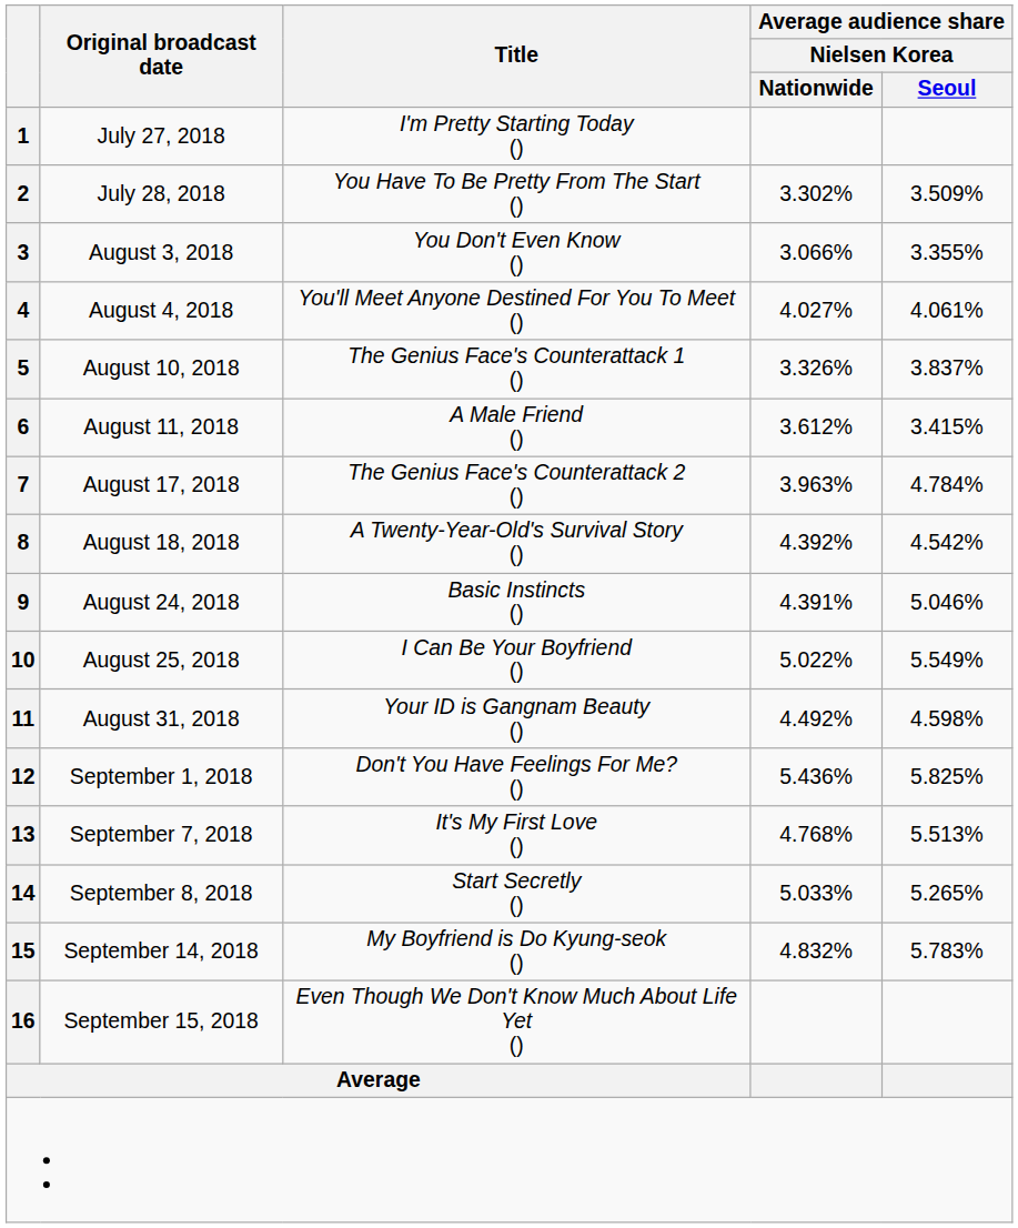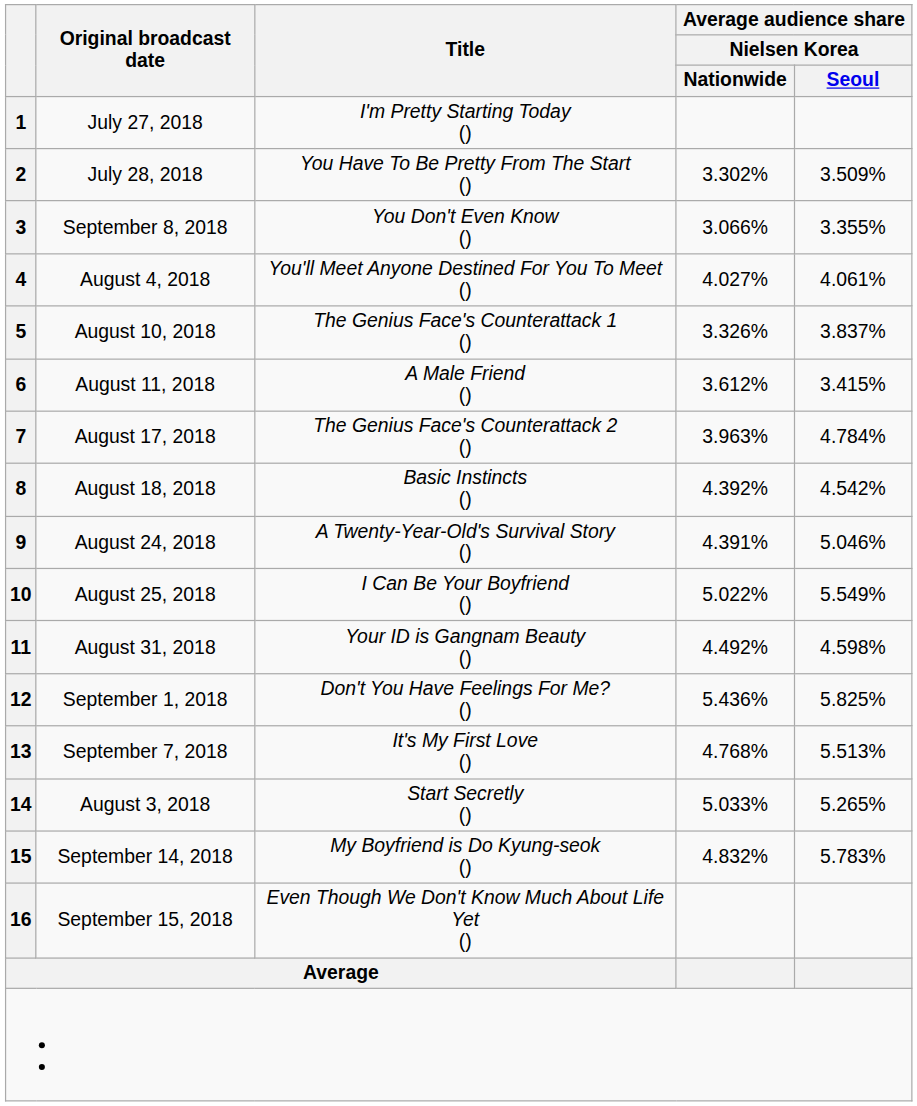3 | Original broadcast date: August 3, 2018 -> September 8, 2018
8 | Title: A Twenty-Year-Old's Survival Story () -> Basic Instincts ()
9 | Title: Basic Instincts () -> A Twenty-Year-Old's Survival Story ()
14 | Original broadcast date: September 8, 2018 -> August 3, 2018
